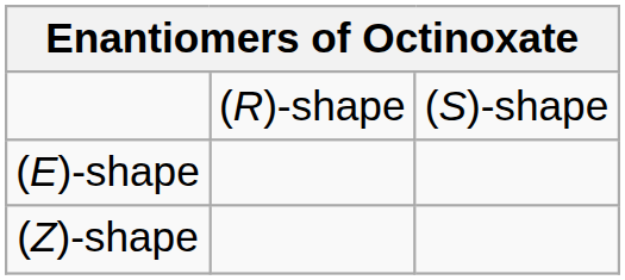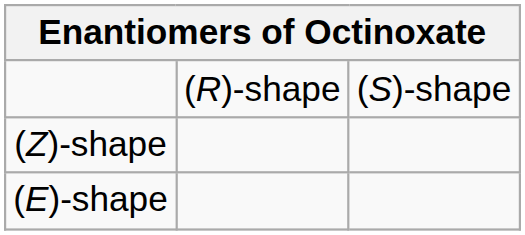rows swapped: (E)-shape <-> (Z)-shape
